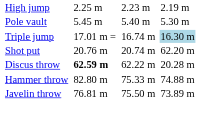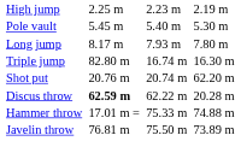+ row: Long jump | 8.17 m | 7.93 m | 7.80 m
Triple jump | column 3: 17.01 m = -> 82.80 m
Triple jump | column 7: lightblue background -> no background
Hammer throw | column 3: 82.80 m -> 17.01 m =
